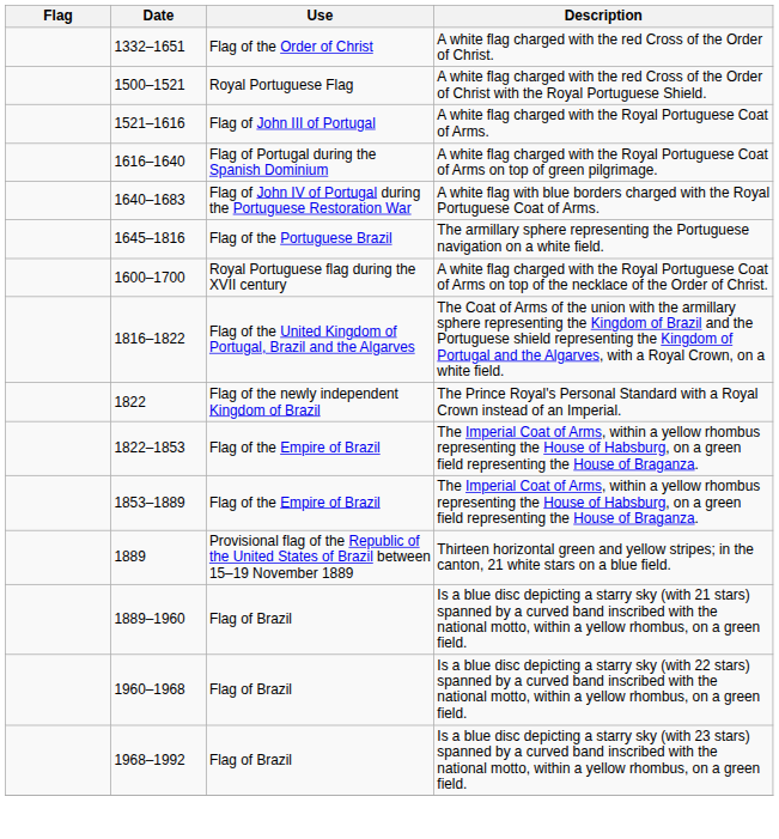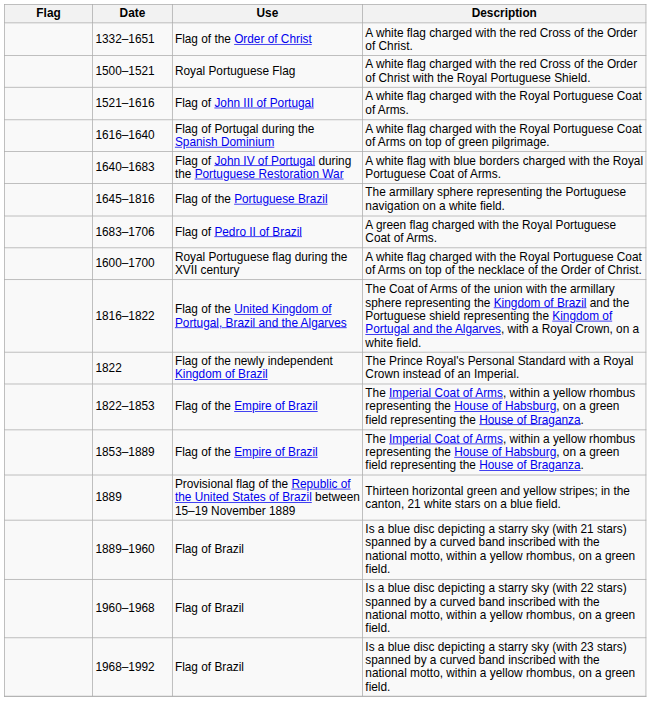+ row: 1683–1706 | Flag of Pedro II of Brazil | A green flag charged with the Royal Portuguese Coat of Arms.
